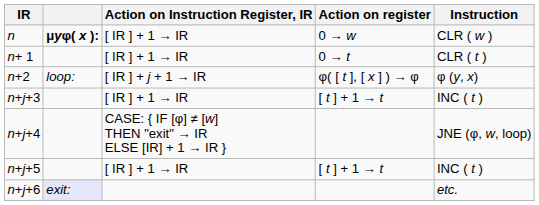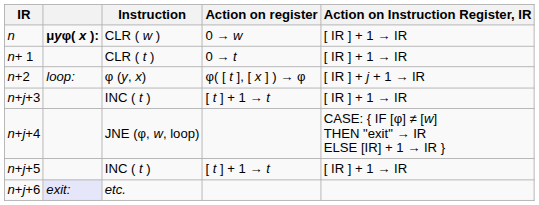columns swapped: Instruction <-> Action on Instruction Register, IR
